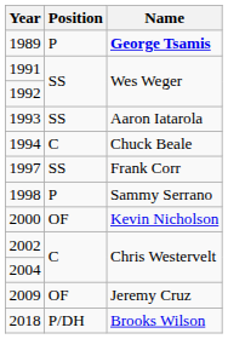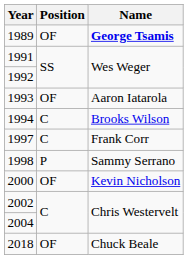1989 | Position: P -> OF
1993 | Position: SS -> OF
1994 | Name: Chuck Beale -> Brooks Wilson
1997 | Position: SS -> C
- row: 2009 | OF | Jeremy Cruz
2018 | Position: P/DH -> OF
2018 | Name: Brooks Wilson -> Chuck Beale
